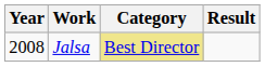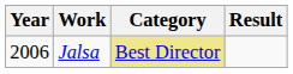Jalsa | Year: 2008 -> 2006
